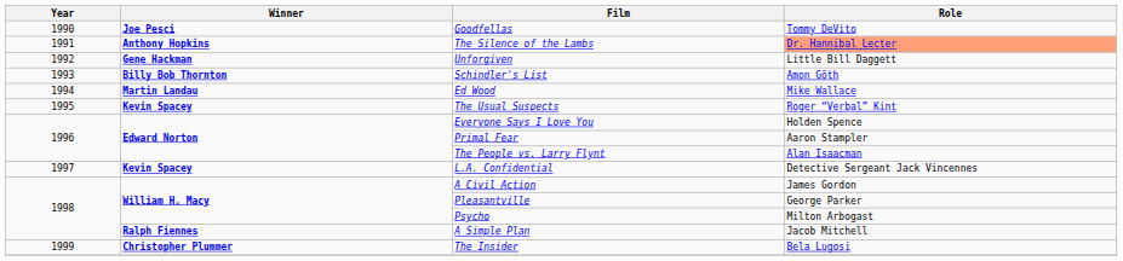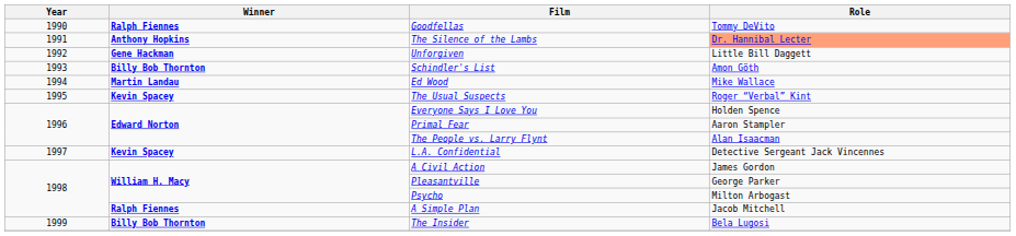Goodfellas | Winner: Joe Pesci -> Ralph Fiennes
The Insider | Winner: Christopher Plummer -> Billy Bob Thornton
